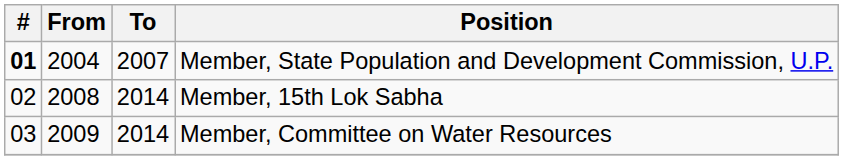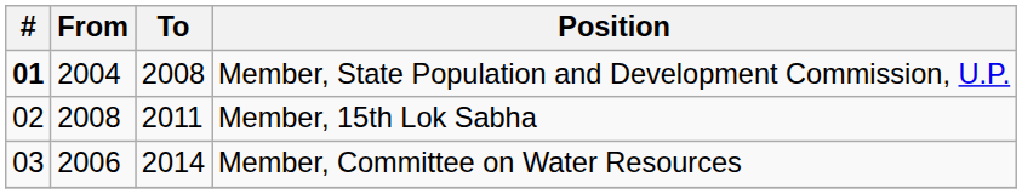Member, State Population and Development Commission, U.P. | To: 2007 -> 2008
Member, 15th Lok Sabha | To: 2014 -> 2011
Member, Committee on Water Resources | From: 2009 -> 2006
